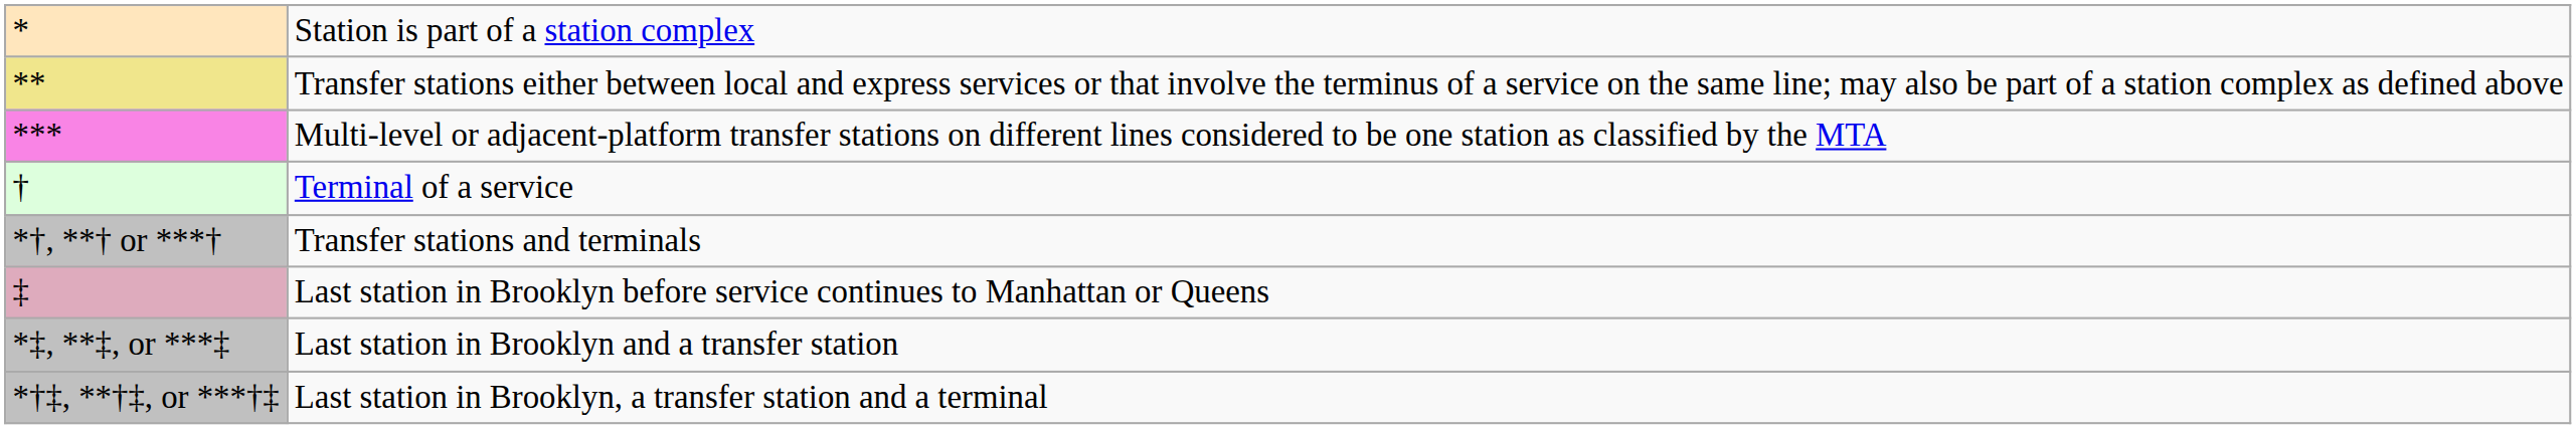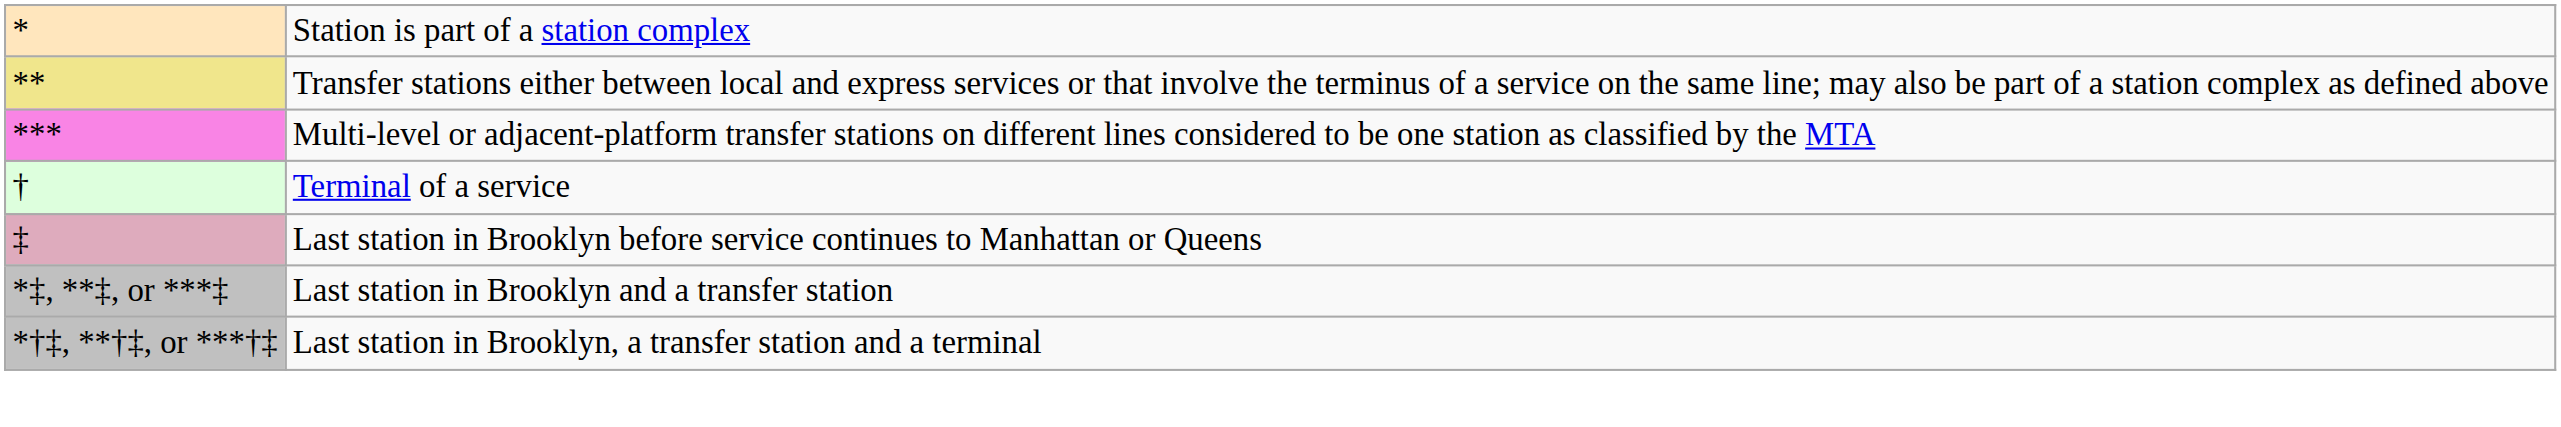- row: *†, **† or ***† | Transfer stations and terminals
